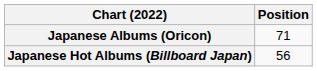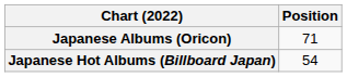Japanese Hot Albums (Billboard Japan) | Position: 56 -> 54
